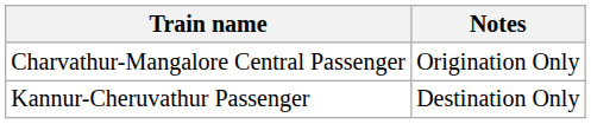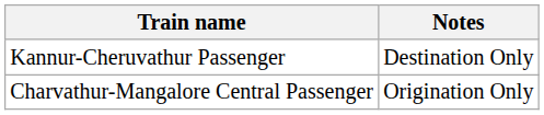rows swapped: Kannur-Cheruvathur Passenger <-> Charvathur-Mangalore Central Passenger
